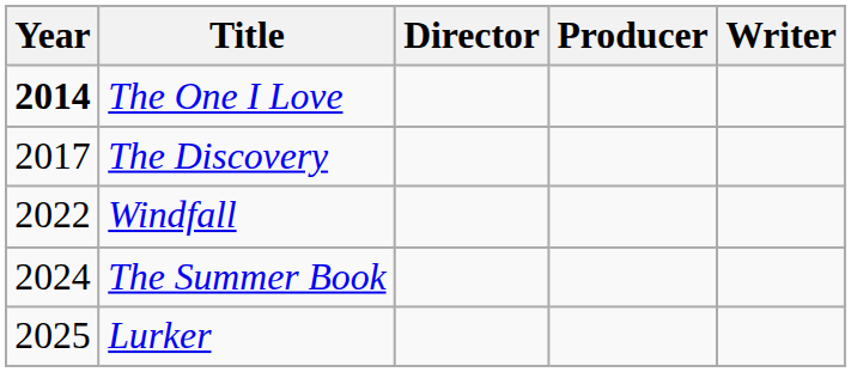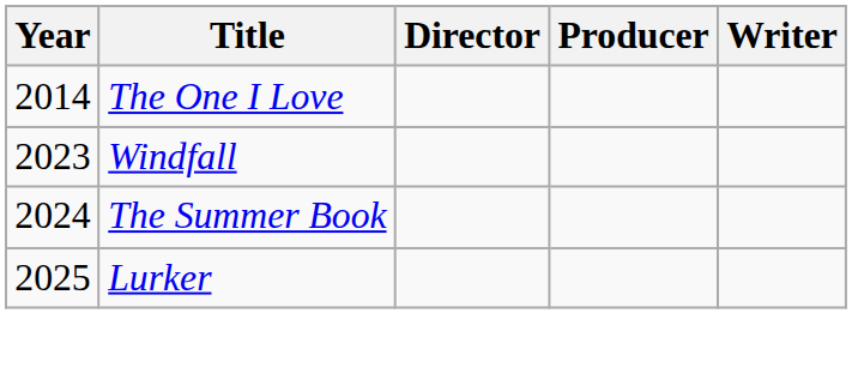The One I Love | Year: bold -> normal
- row: 2017 | The Discovery
Windfall | Year: 2022 -> 2023
